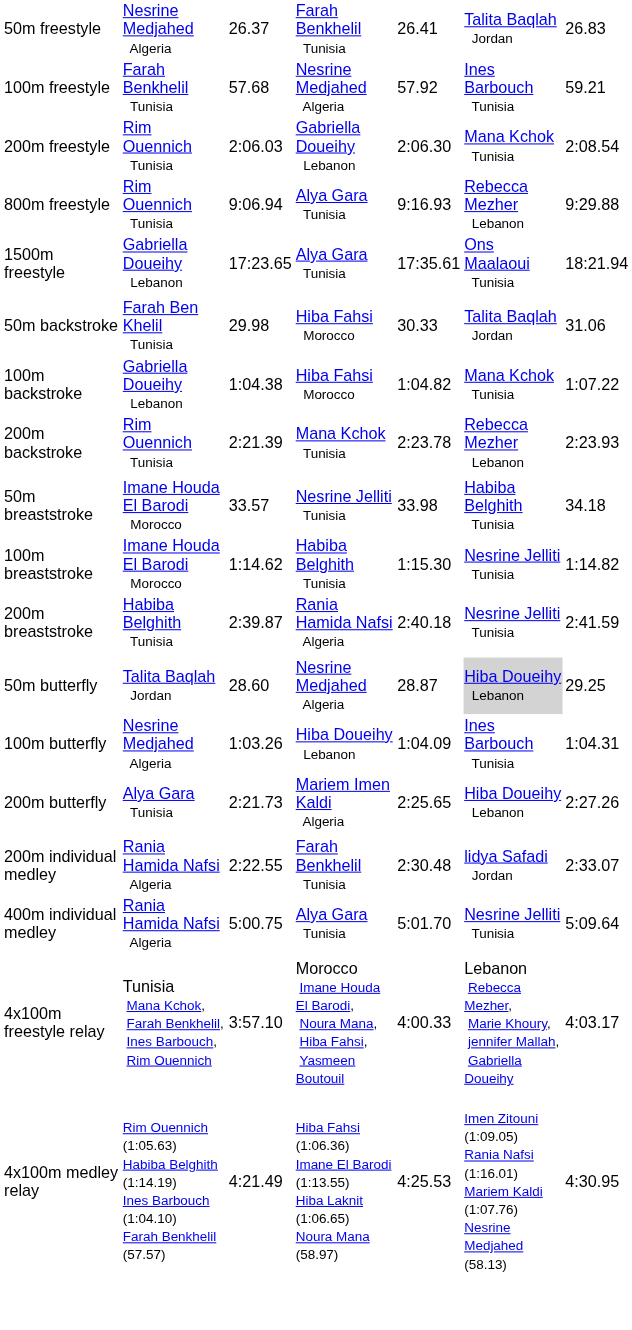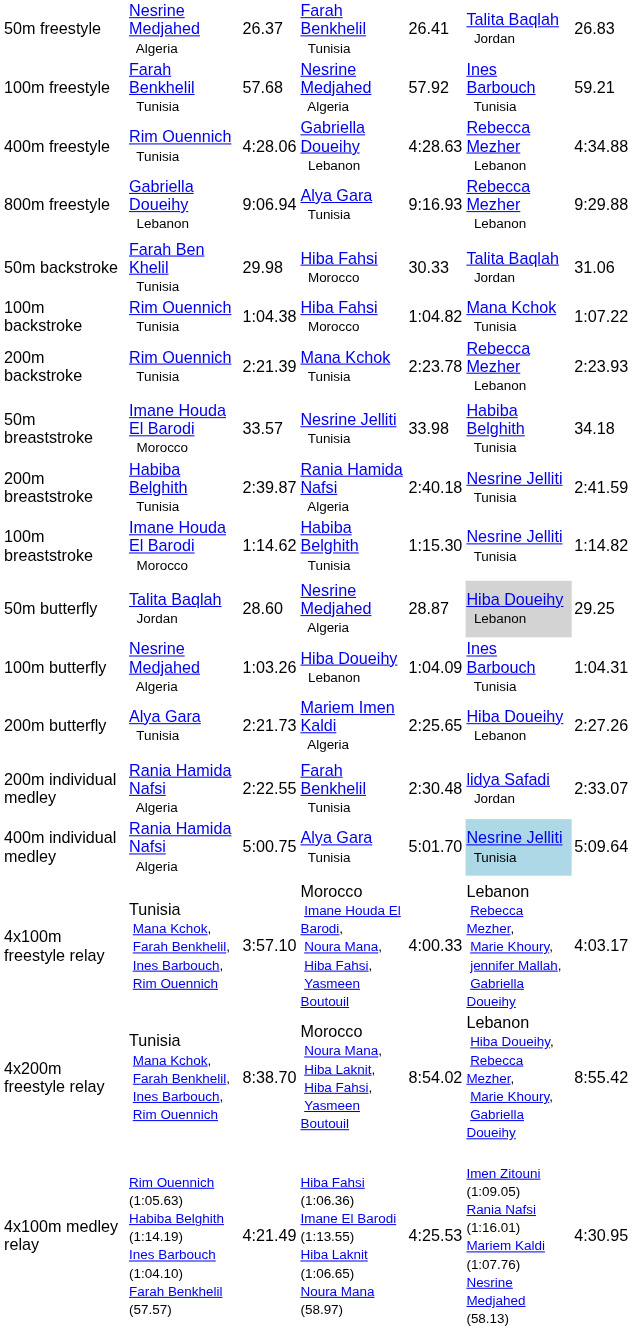- row: 200m freestyle | Rim Ouennich Tunisia | 2:06.03 | Gabriella Doueihy Lebanon | 2:06.30 | Mana Kchok Tunisia | 2:08.54
+ row: 400m freestyle | Rim Ouennich Tunisia | 4:28.06 | Gabriella Doueihy Lebanon | 4:28.63 | Rebecca Mezher Lebanon | 4:34.88
800m freestyle | column 2: Rim Ouennich Tunisia -> Gabriella Doueihy Lebanon
- row: 1500m freestyle | Gabriella Doueihy Lebanon | 17:23.65 | Alya Gara Tunisia | 17:35.61 | Ons Maalaoui Tunisia | 18:21.94
100m backstroke | column 2: Gabriella Doueihy Lebanon -> Rim Ouennich Tunisia
rows swapped: 100m breaststroke <-> 200m breaststroke
400m individual medley | column 6: no background -> lightblue background
+ row: 4x200m freestyle relay | Tunisia Mana Kchok, Farah Benkhelil, Ines Barbouch, Rim Ouennich | 8:38.70 | Morocco Noura Mana, Hiba Laknit, Hiba Fahsi, Yasmeen Boutouil | 8:54.02 | Lebanon Hiba Doueihy, Rebecca Mezher, Marie Khoury, Gabriella Doueihy | 8:55.42
